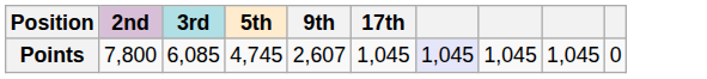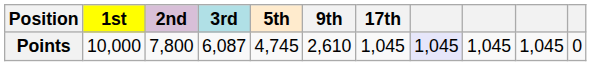+ column: 1st | 10,000
Points | 3rd: 6,085 -> 6,087
Points | 9th: 2,607 -> 2,610
